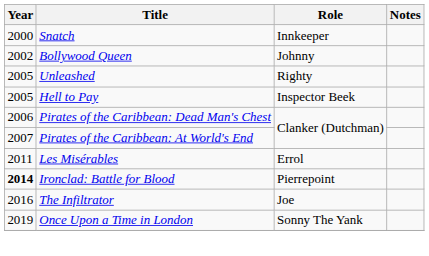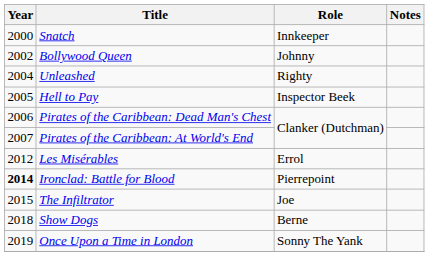Unleashed | Year: 2005 -> 2004
Les Misérables | Year: 2011 -> 2012
The Infiltrator | Year: 2016 -> 2015
+ row: 2018 | Show Dogs | Berne
